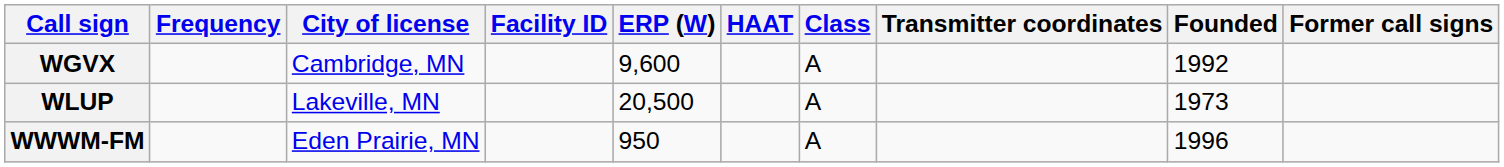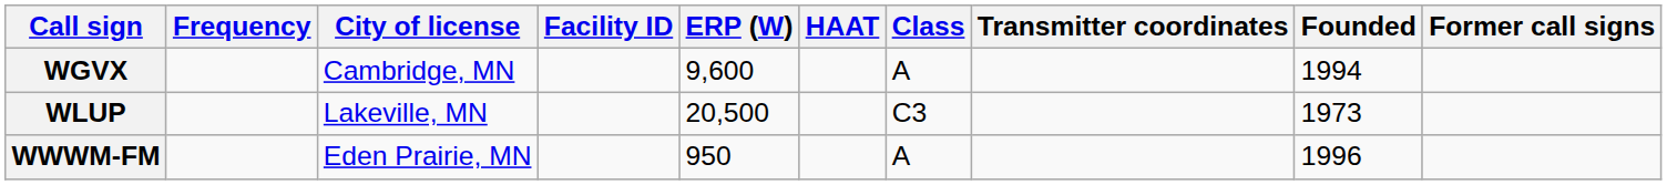WGVX | Founded: 1992 -> 1994
WLUP | Class: A -> C3
